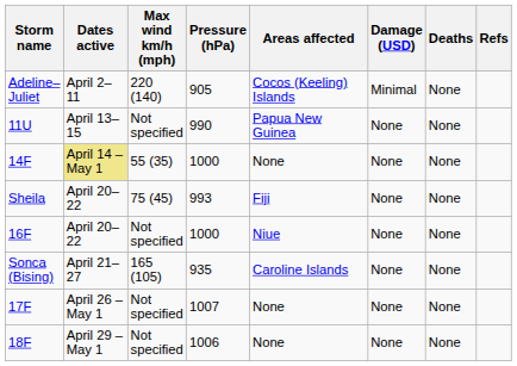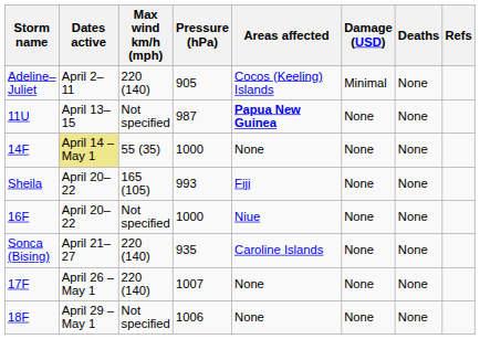11U | Pressure (hPa): 990 -> 987
11U | Areas affected: normal -> bold
Sheila | Max wind km/h (mph): 75 (45) -> 165 (105)
Sonca (Bising) | Max wind km/h (mph): 165 (105) -> 220 (140)
17F | Max wind km/h (mph): Not specified -> 220 (140)
